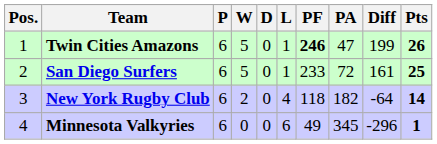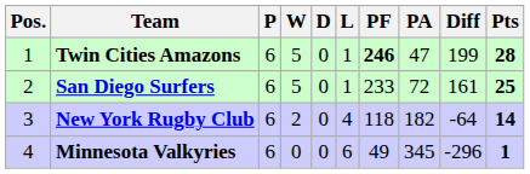Twin Cities Amazons | Pts: 26 -> 28
